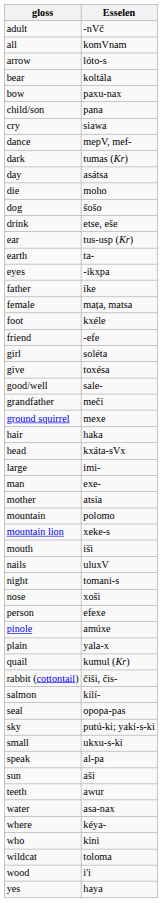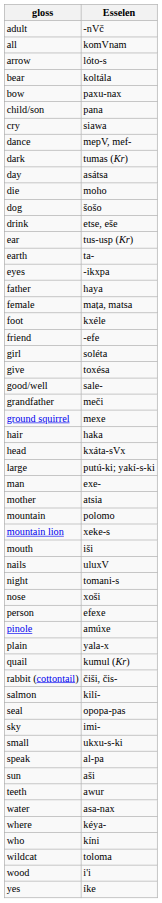father | Esselen: íke -> haya
large | Esselen: imi- -> putú-ki; yakí-s-ki
sky | Esselen: putú-ki; yakí-s-ki -> imi-
yes | Esselen: haya -> íke
